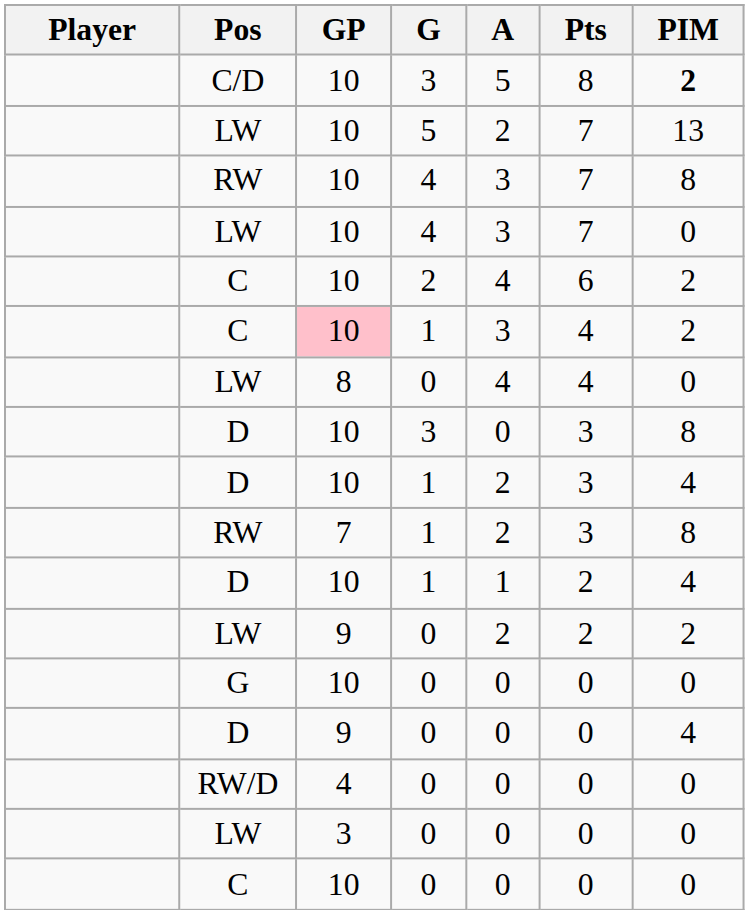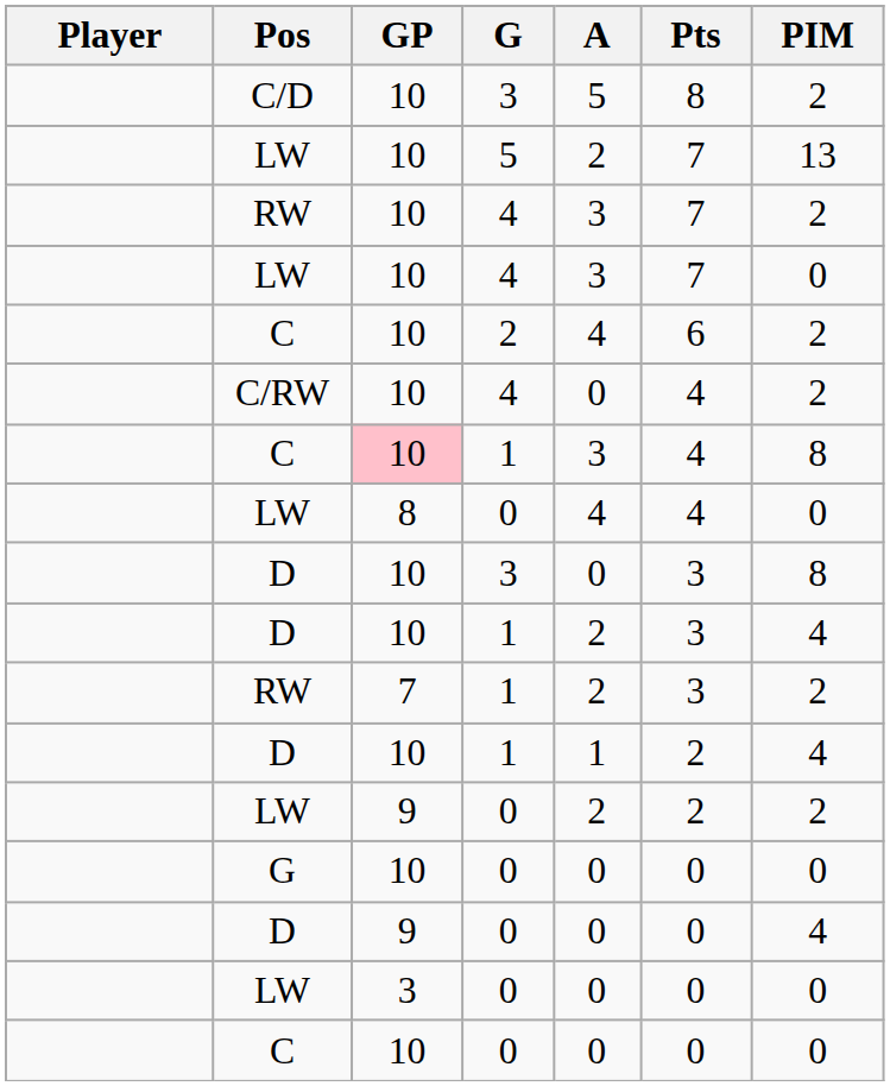C/D | PIM: bold -> normal
RW / 4 | PIM: 8 -> 2
+ row: C/RW | 10 | 4 | 0 | 4 | 2
C / 1 | PIM: 2 -> 8
RW / 1 | PIM: 8 -> 2
- row: RW/D | 4 | 0 | 0 | 0 | 0
